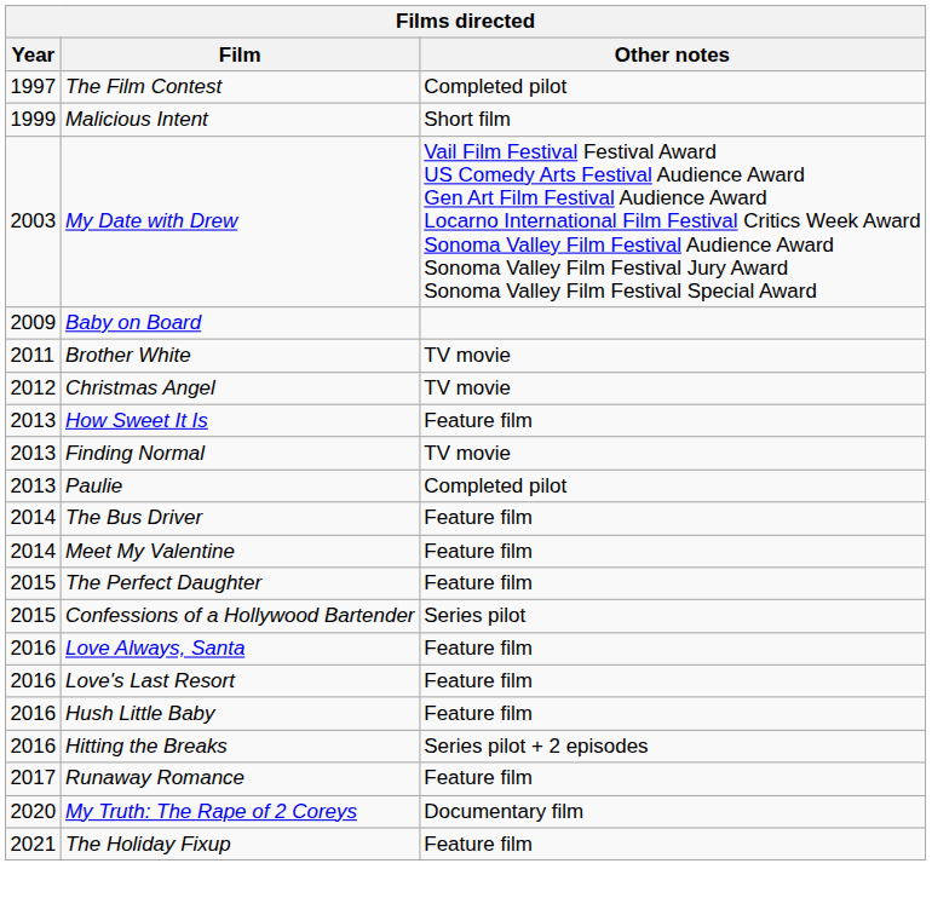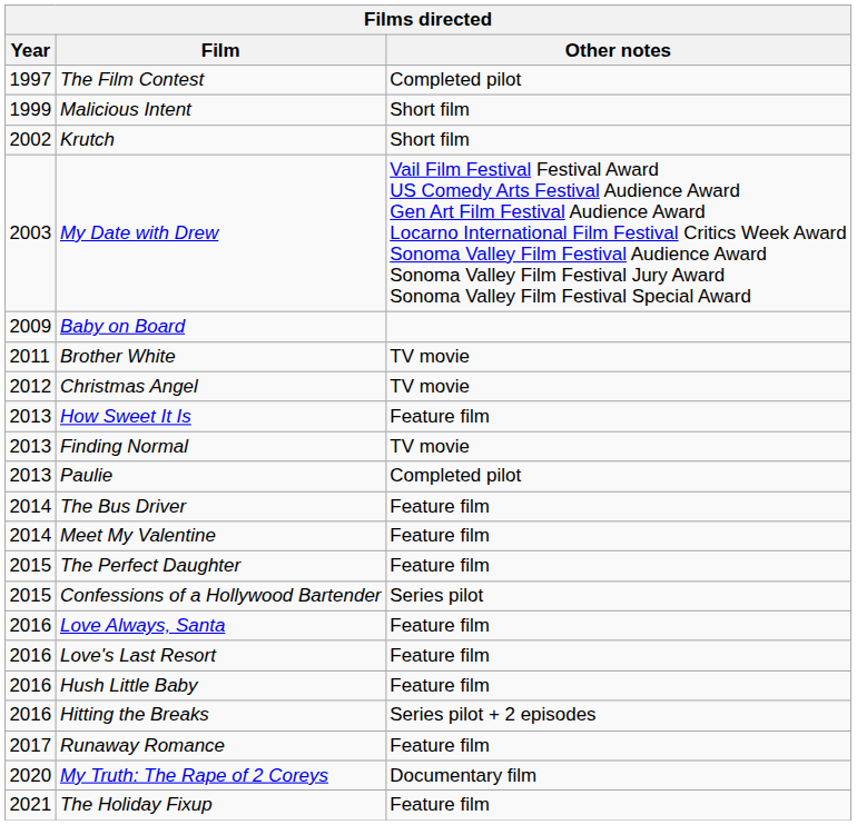+ row: 2002 | Krutch | Short film
